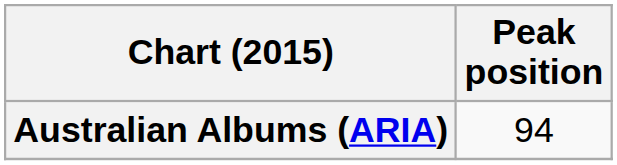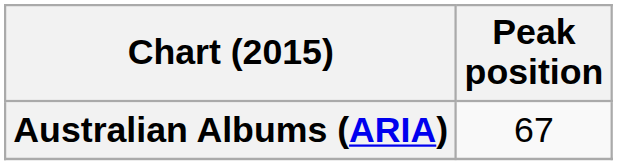Australian Albums (ARIA) | Peak position: 94 -> 67
